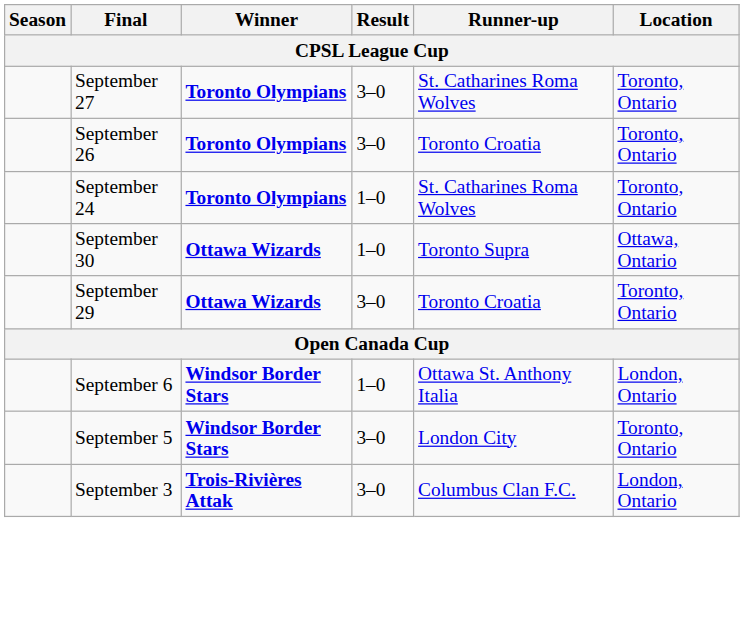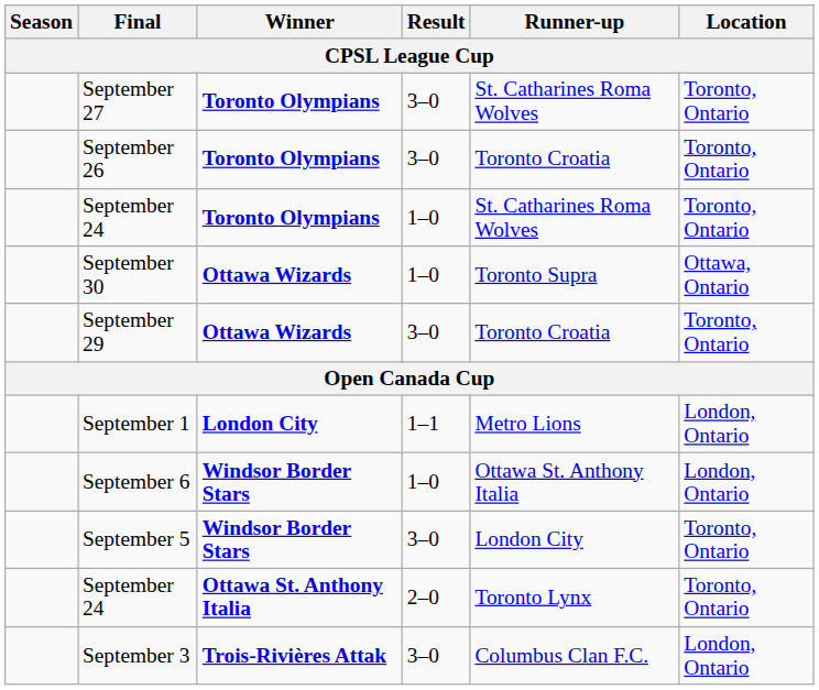+ row: September 1 | London City | 1–1 | Metro Lions | London, Ontario
+ row: September 24 | Ottawa St. Anthony Italia | 2–0 | Toronto Lynx | Toronto, Ontario
